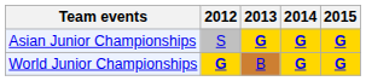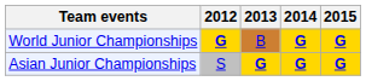rows swapped: Asian Junior Championships <-> World Junior Championships
